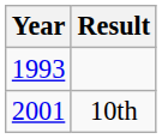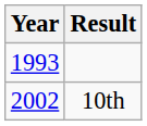10th | Year: 2001 -> 2002
